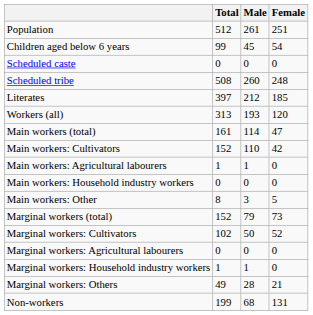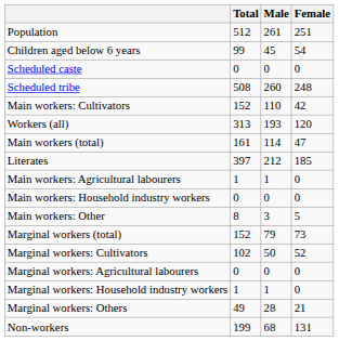rows swapped: Literates <-> Main workers: Cultivators
